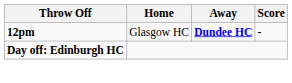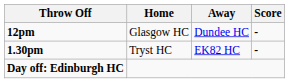12pm | Away: bold -> normal
+ row: 1.30pm | Tryst HC | EK82 HC | -
